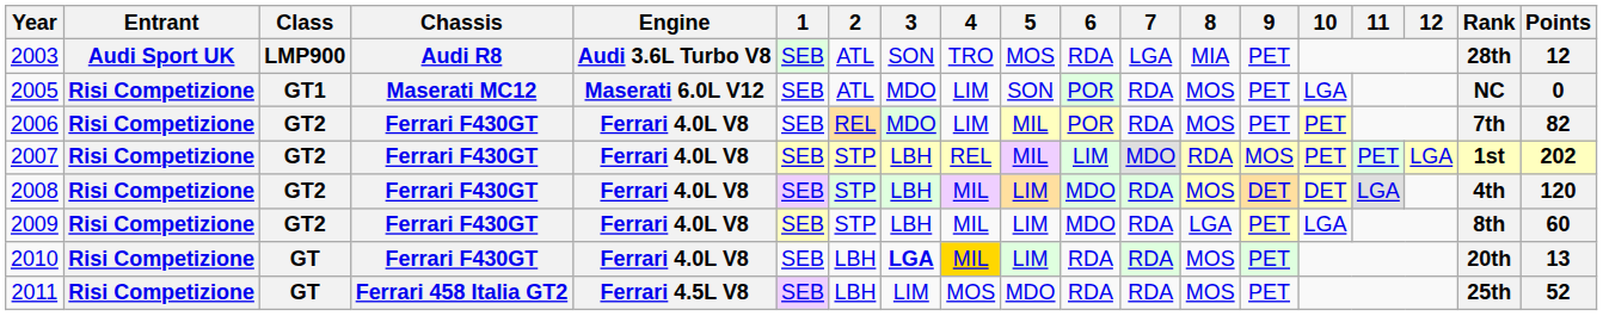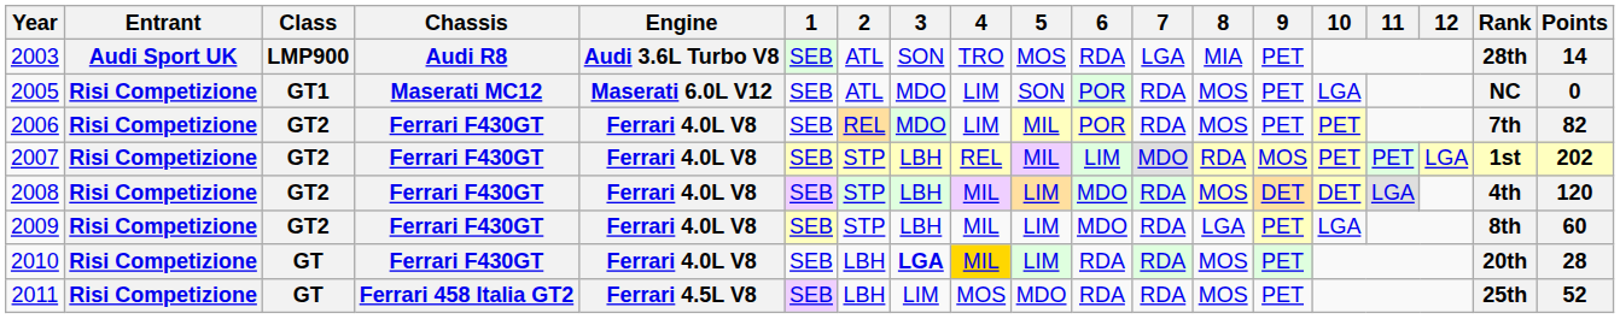2003 | Points: 12 -> 14
2010 | Points: 13 -> 28
